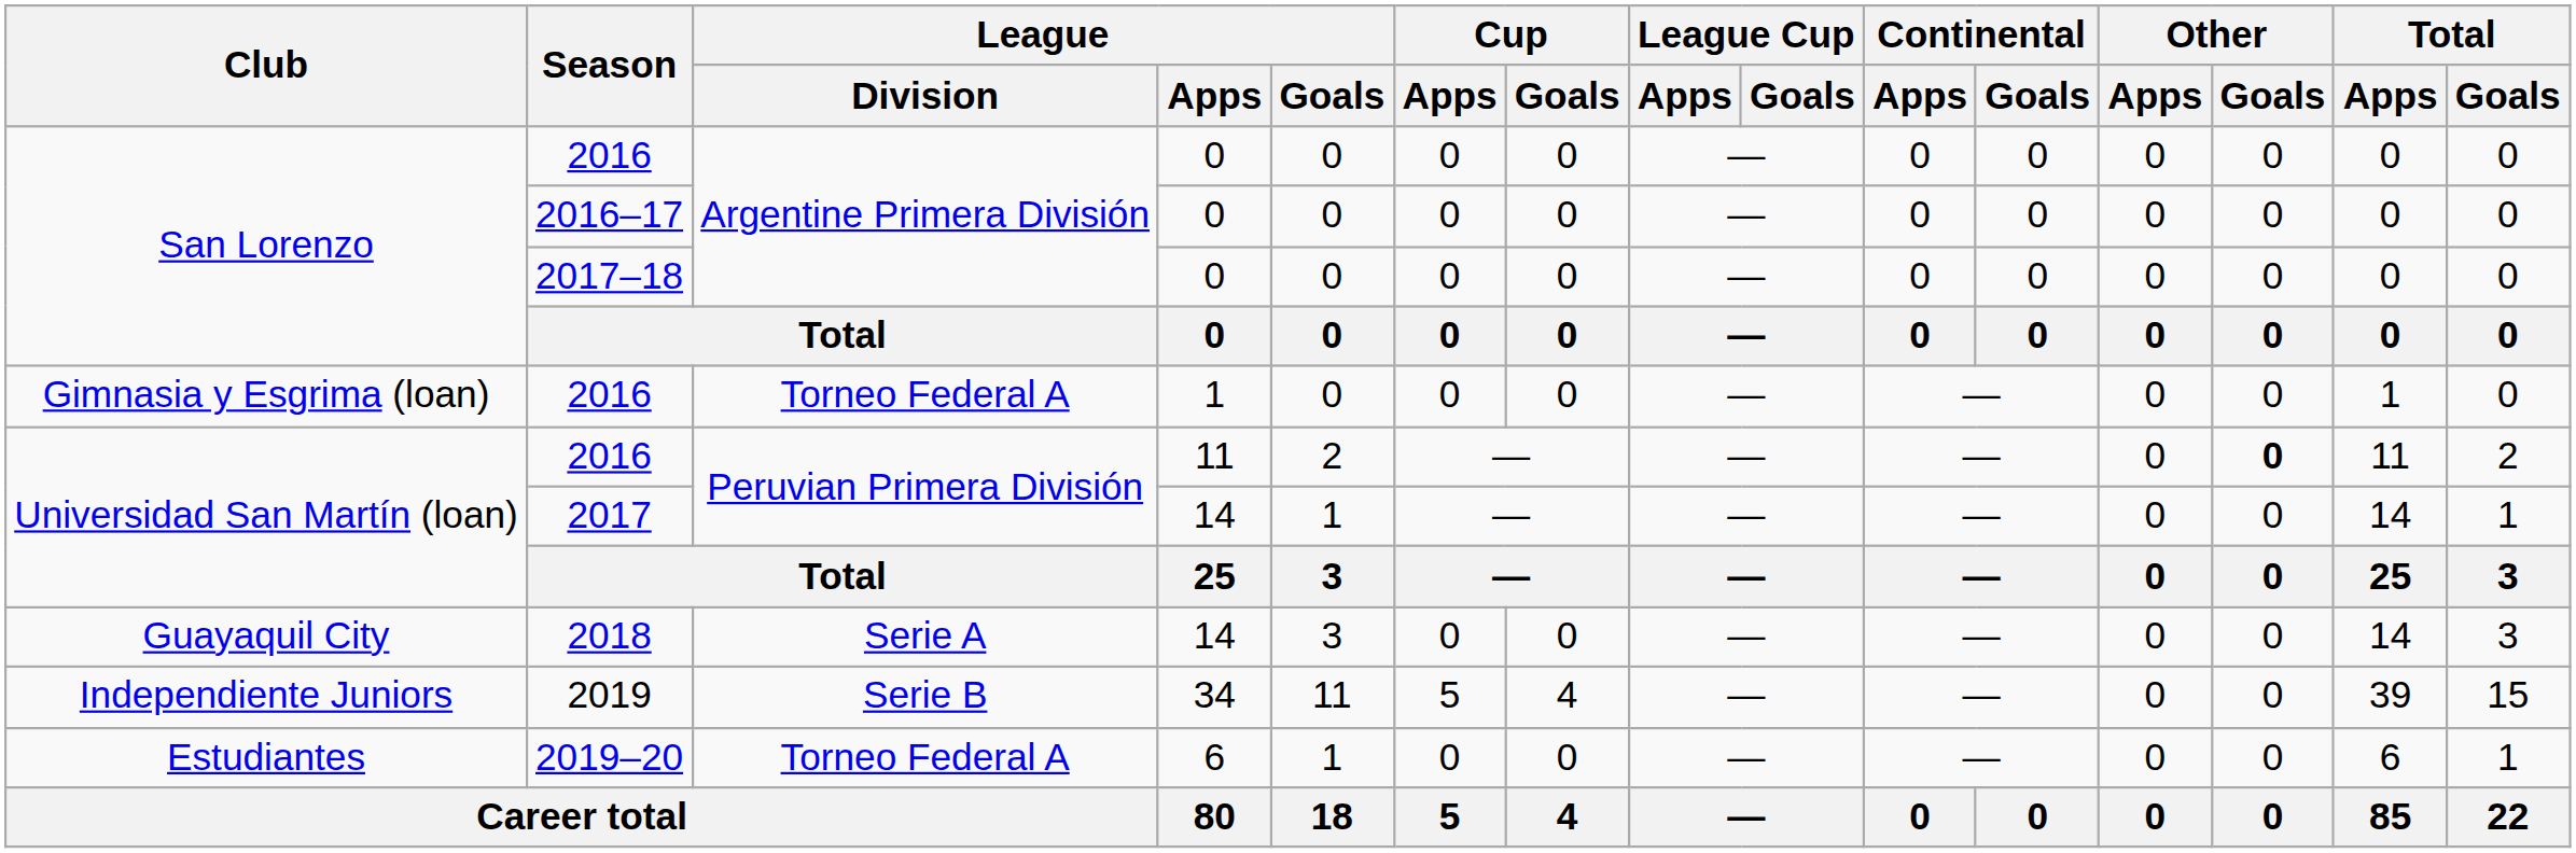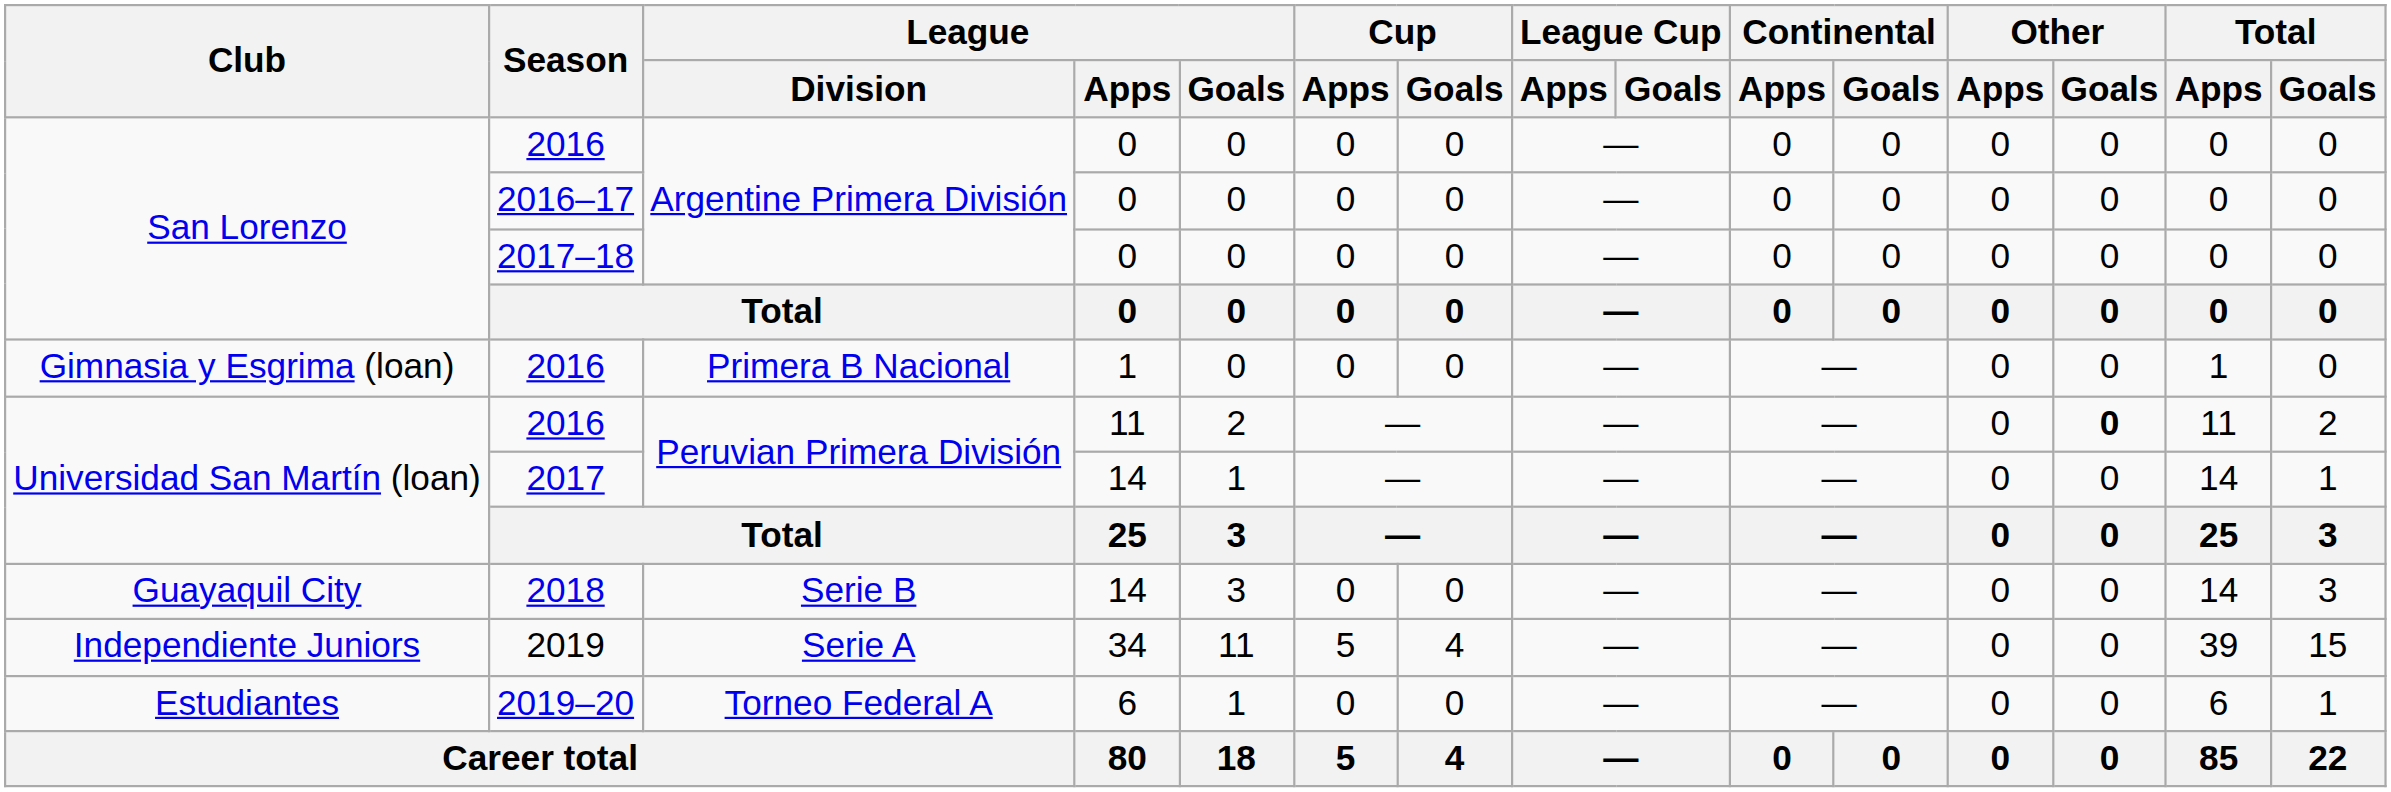Gimnasia y Esgrima (loan) / 2016 | League / Division: Torneo Federal A -> Primera B Nacional
2018 | League / Division: Serie A -> Serie B
2019 | League / Division: Serie B -> Serie A
